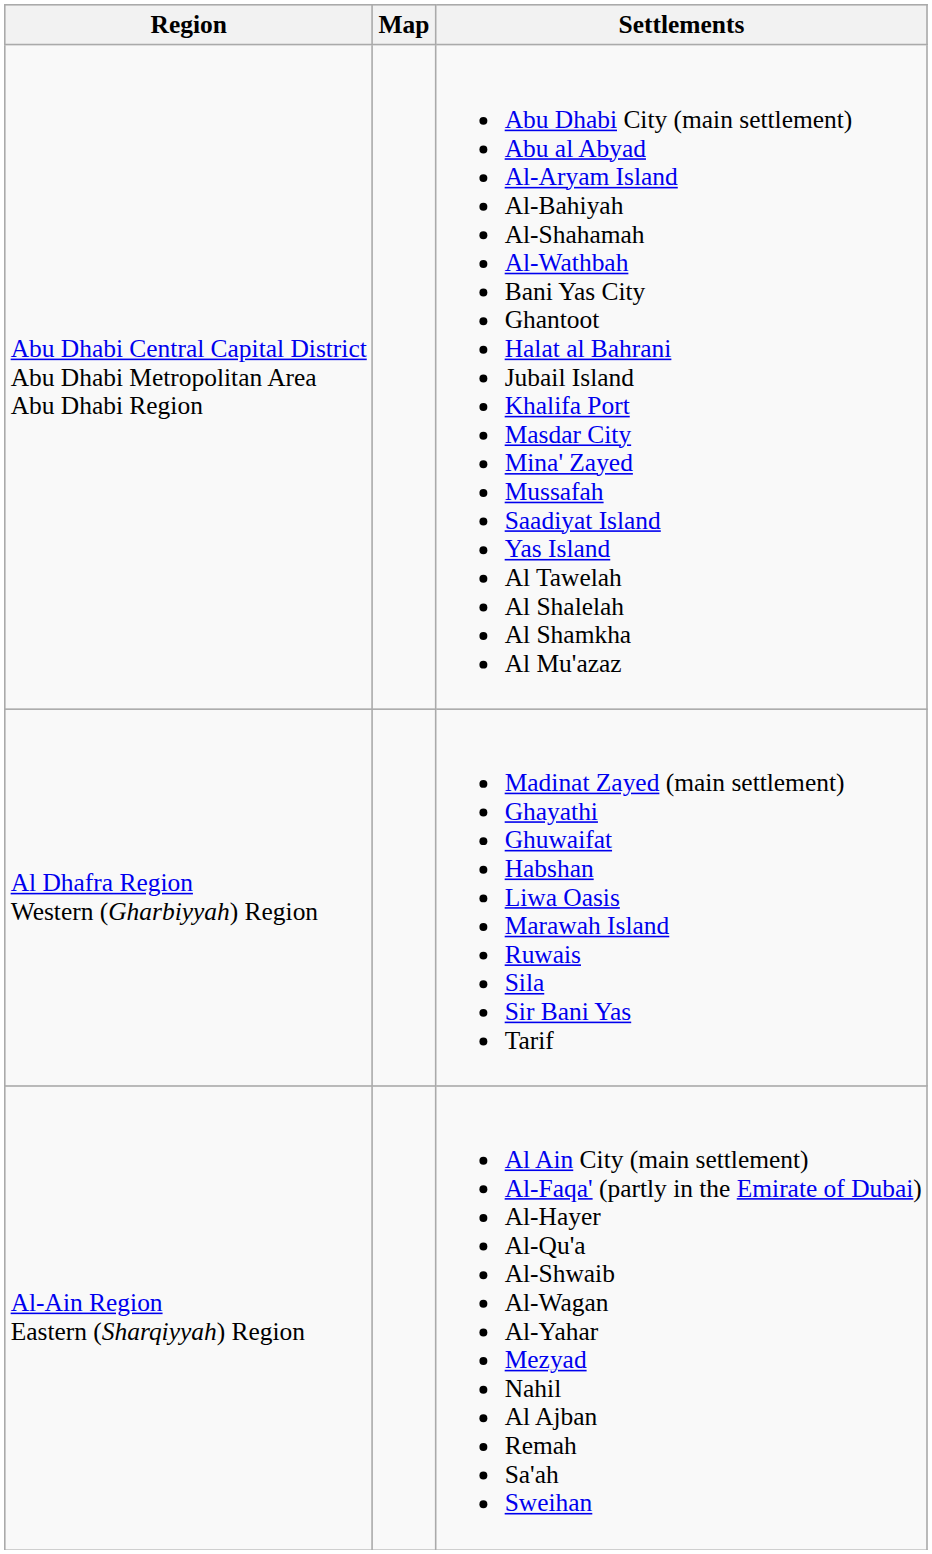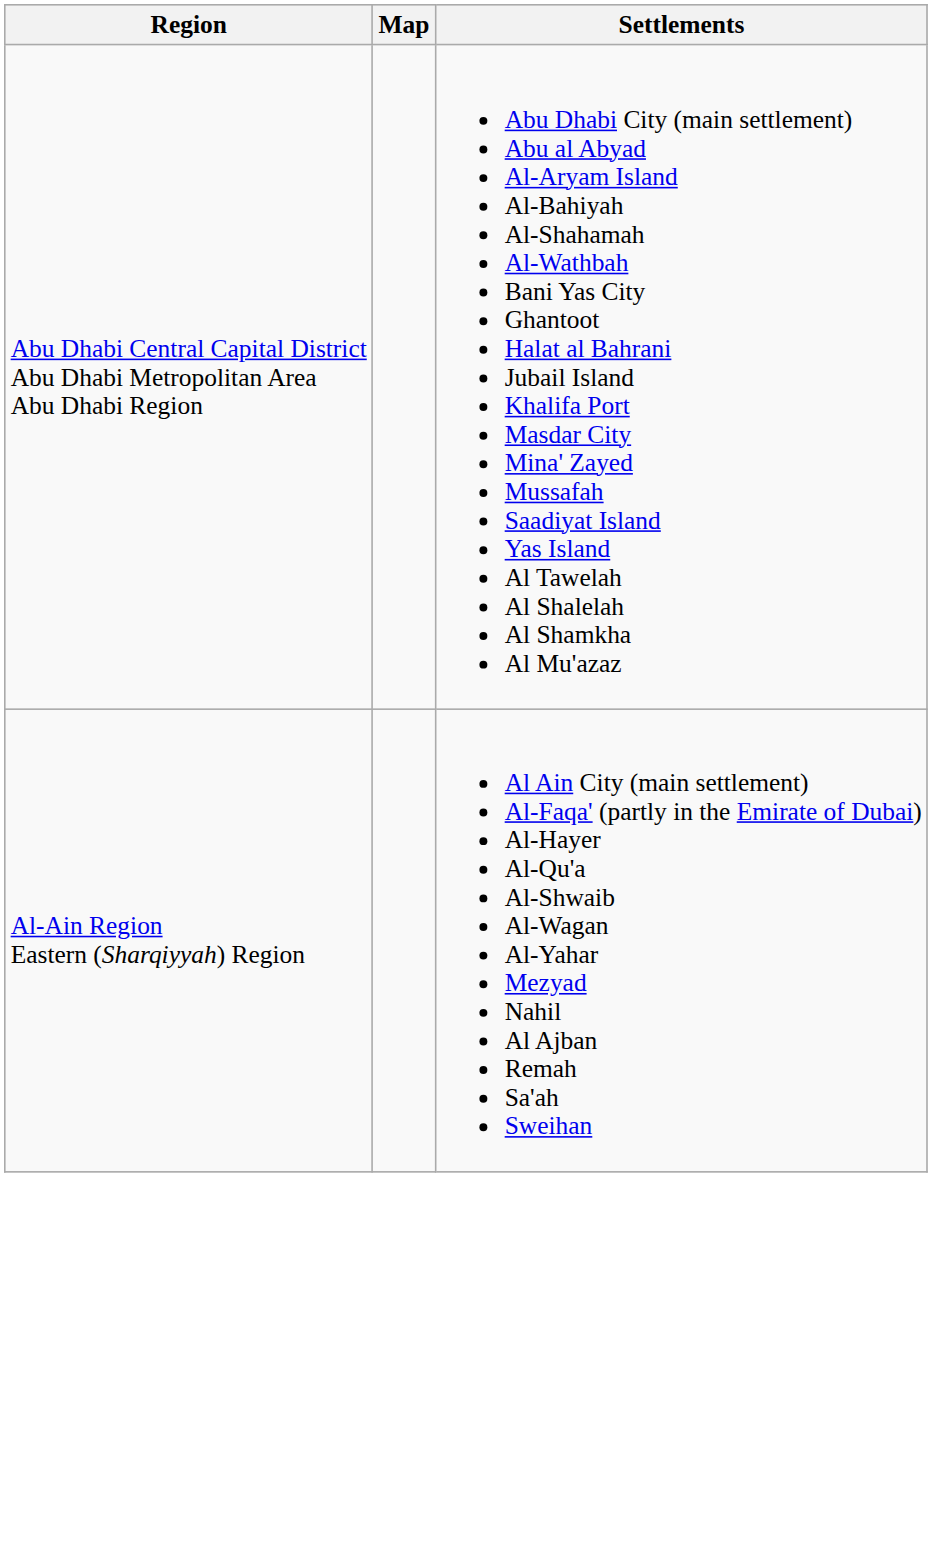- row: Al Dhafra Region Western (Gharbiyyah) Region | Madinat Zayed (main settlement) Ghayathi Ghuwaifat Habshan Liwa Oasis Marawah Island Ruwais Sila Sir Bani Yas Tarif
